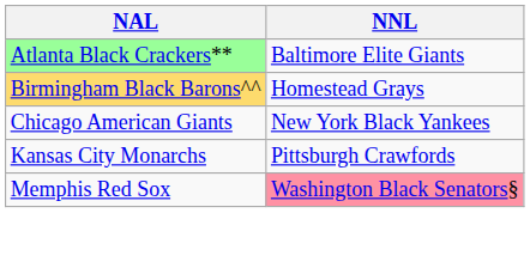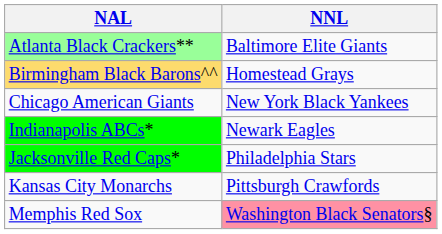+ row: Indianapolis ABCs* | Newark Eagles
+ row: Jacksonville Red Caps* | Philadelphia Stars
